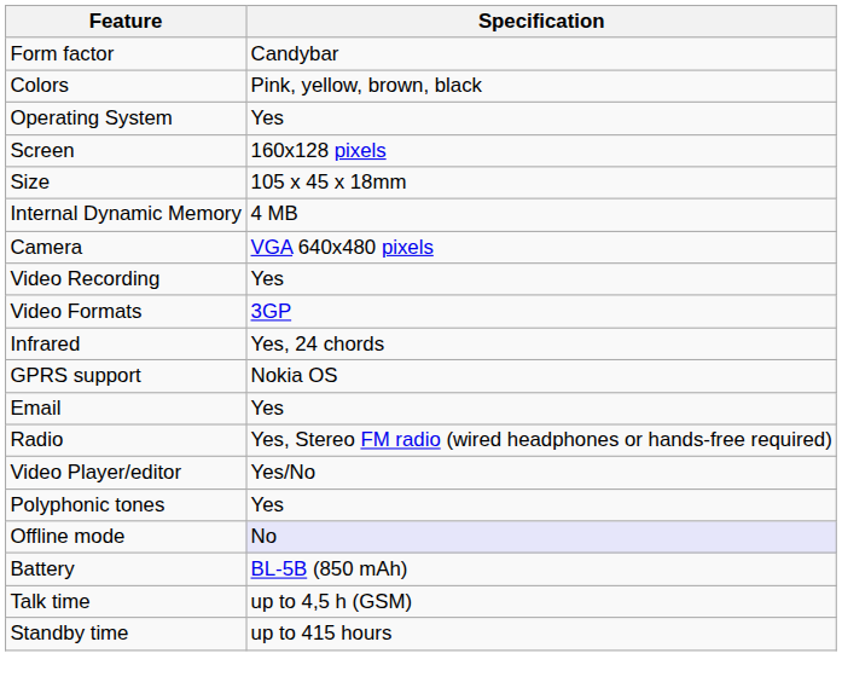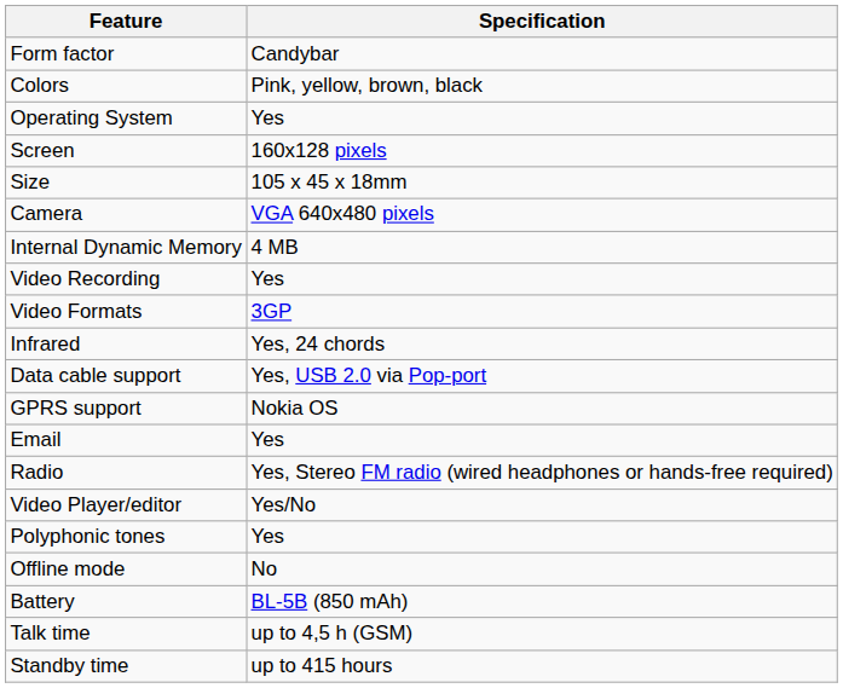rows swapped: Internal Dynamic Memory <-> Camera
+ row: Data cable support | Yes, USB 2.0 via Pop-port
Offline mode | Specification: lavender background -> no background
